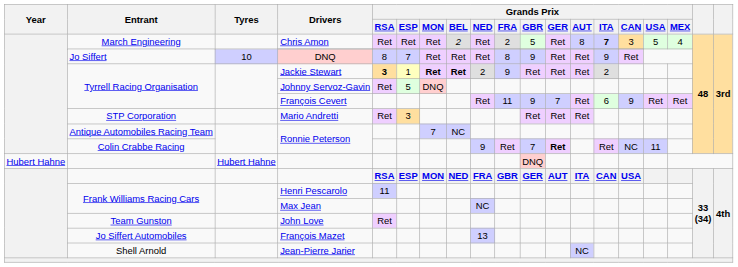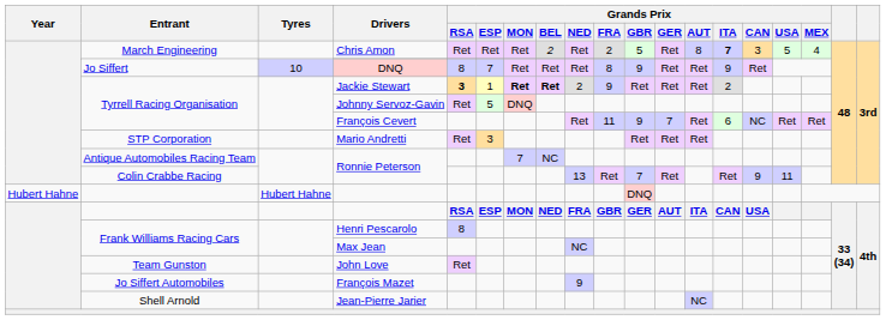François Cevert | Grands Prix / CAN: 9 -> NC
Colin Crabbe Racing / Ronnie Peterson | Grands Prix / NED: 9 -> 13
Colin Crabbe Racing / Ronnie Peterson | Grands Prix / GER: bold -> normal
Colin Crabbe Racing / Ronnie Peterson | Grands Prix / CAN: NC -> 9
Henri Pescarolo | Grands Prix / RSA: 11 -> 8
François Mazet | Grands Prix / NED: 13 -> 9
